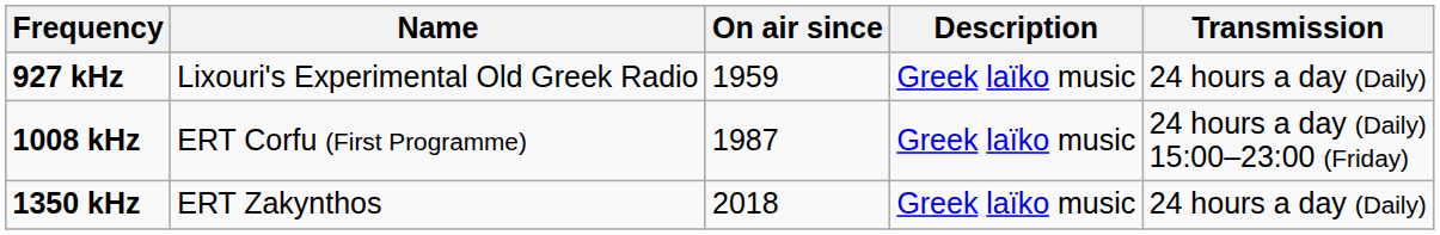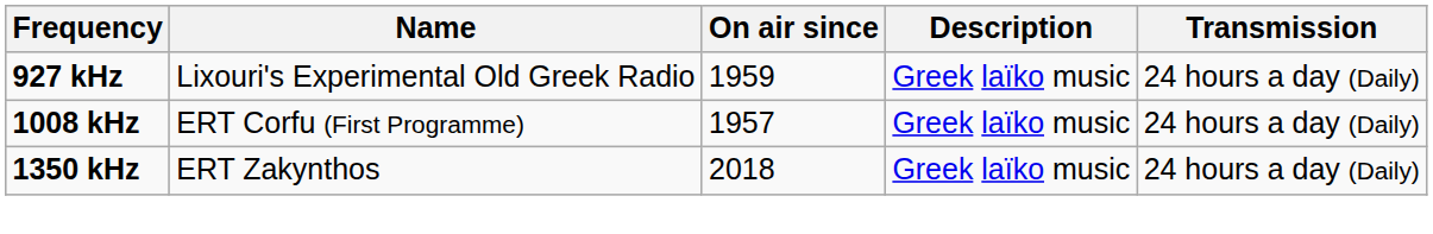1008 kHz | On air since: 1987 -> 1957
1008 kHz | Transmission: 24 hours a day (Daily) 15:00–23:00 (Friday) -> 24 hours a day (Daily)
